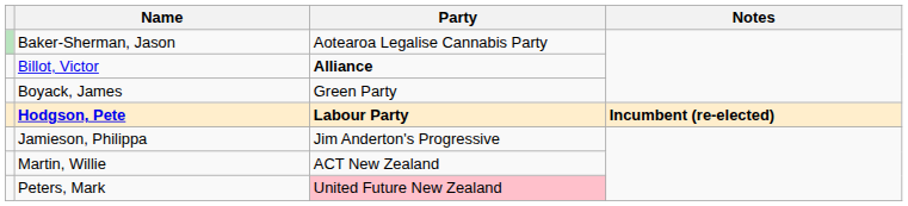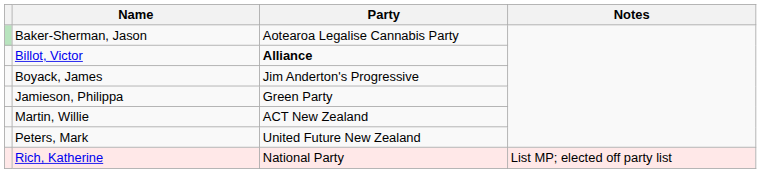Boyack, James | Party: Green Party -> Jim Anderton's Progressive
- row: Hodgson, Pete | Labour Party | Incumbent (re-elected)
Jamieson, Philippa | Party: Jim Anderton's Progressive -> Green Party
Peters, Mark | Party: pink background -> no background
+ row: Rich, Katherine | National Party | List MP; elected off party list
